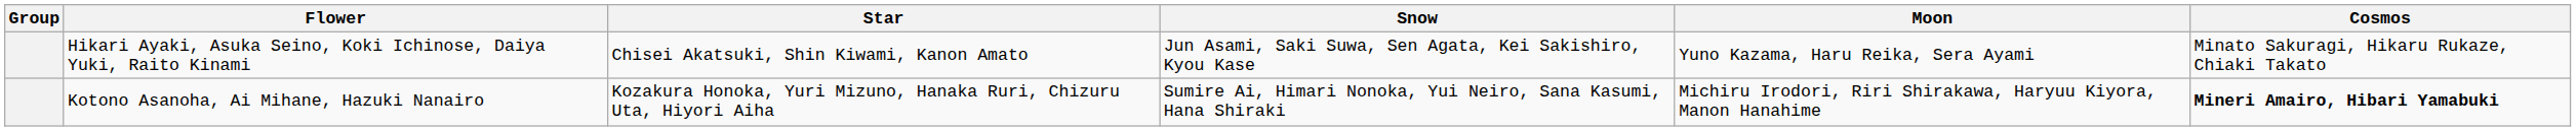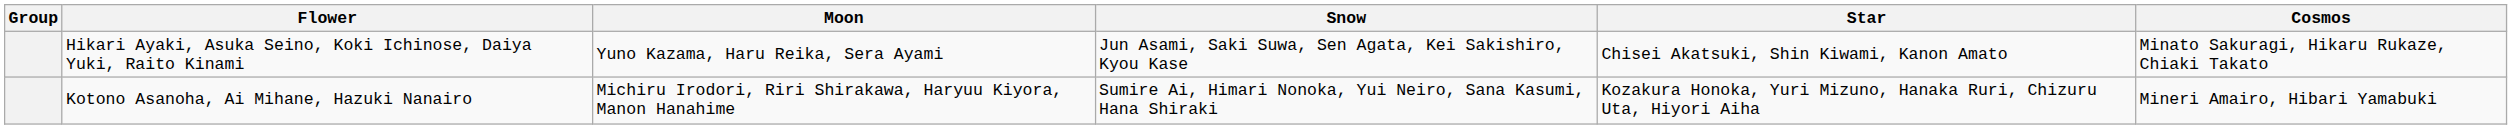columns swapped: Moon <-> Star
Kotono Asanoha, Ai Mihane, Hazuki Nanairo | Cosmos: bold -> normal
